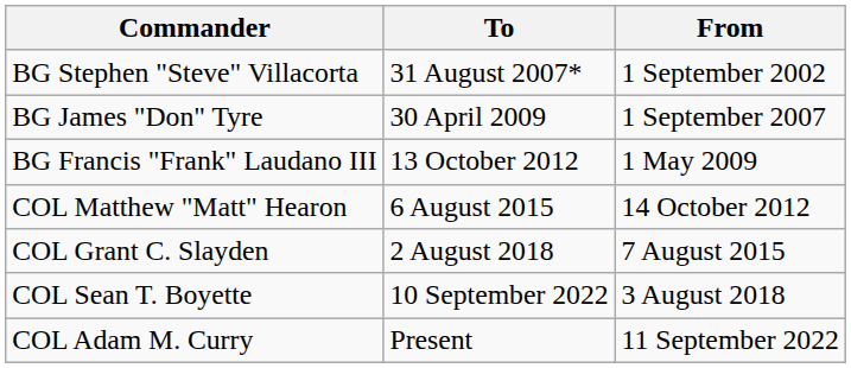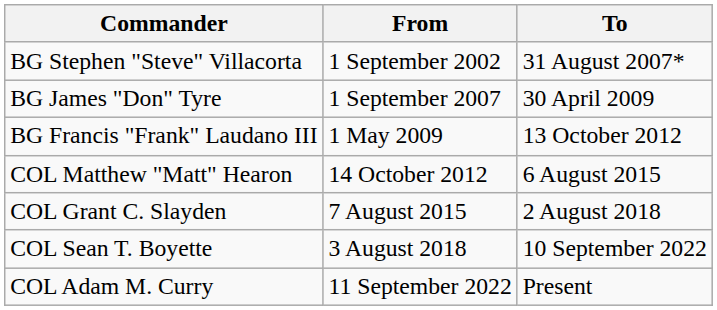columns swapped: From <-> To
